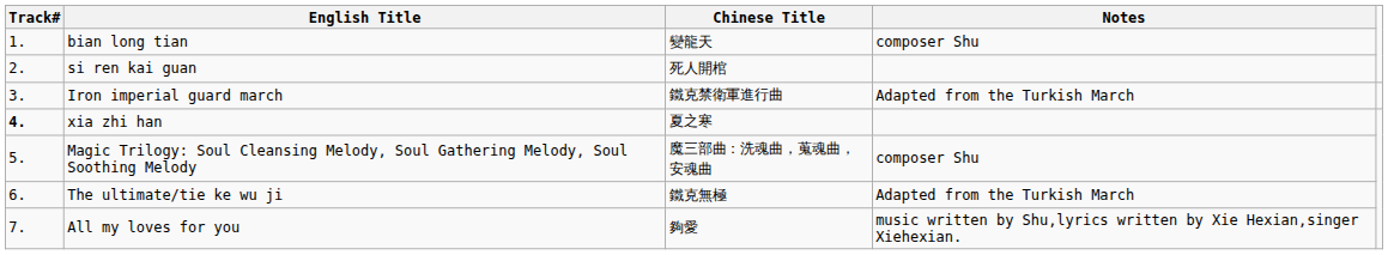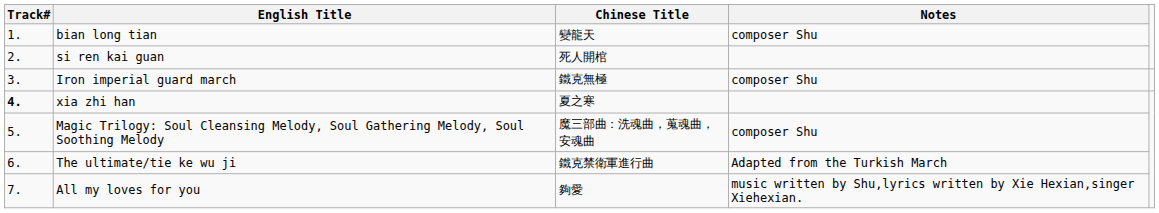Iron imperial guard march | Chinese Title: 鐵克禁衛軍進行曲 -> 鐵克無極
Iron imperial guard march | Notes: Adapted from the Turkish March -> composer Shu
The ultimate/tie ke wu ji | Chinese Title: 鐵克無極 -> 鐵克禁衛軍進行曲
